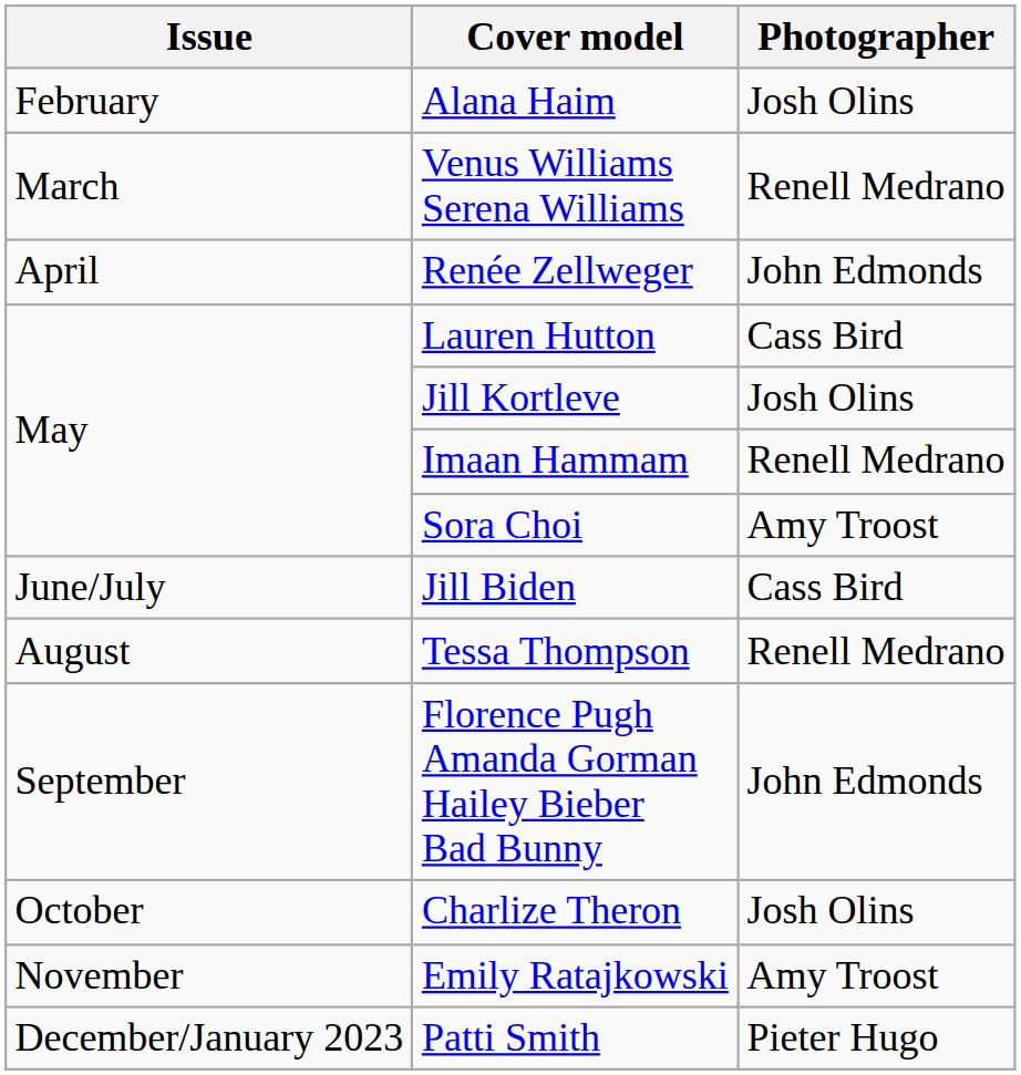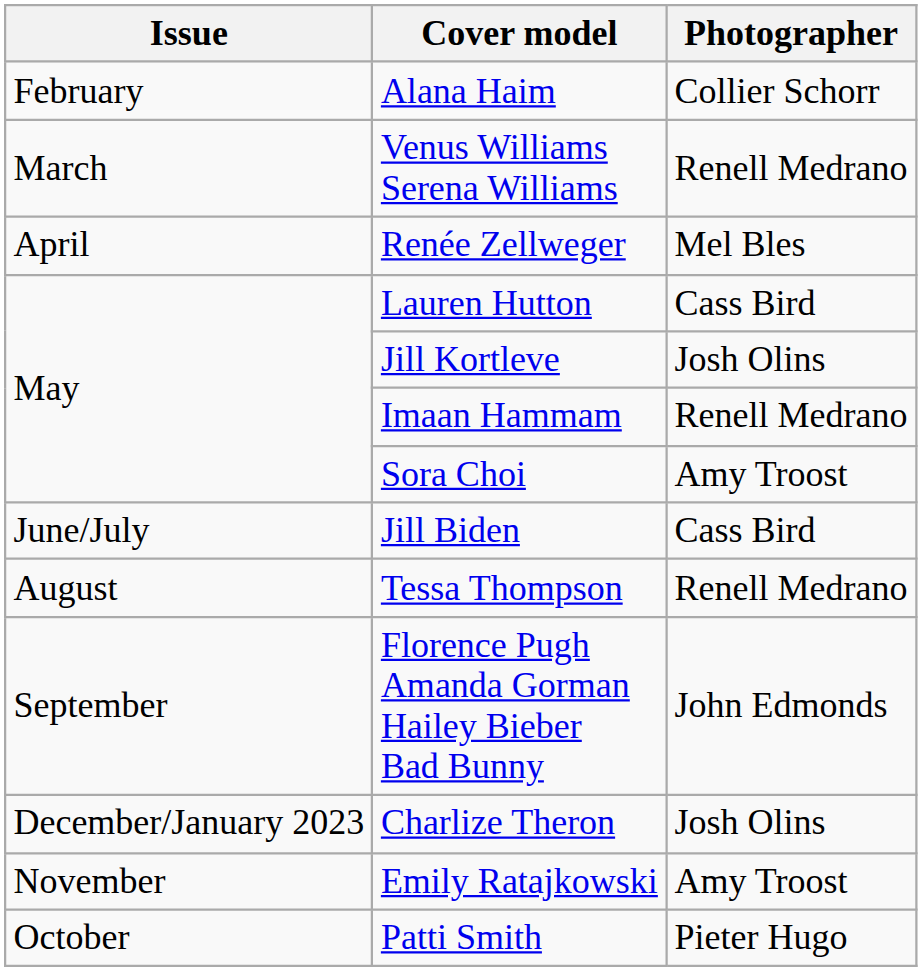Alana Haim | Photographer: Josh Olins -> Collier Schorr
Renée Zellweger | Photographer: John Edmonds -> Mel Bles
Charlize Theron | Issue: October -> December/January 2023
Patti Smith | Issue: December/January 2023 -> October
